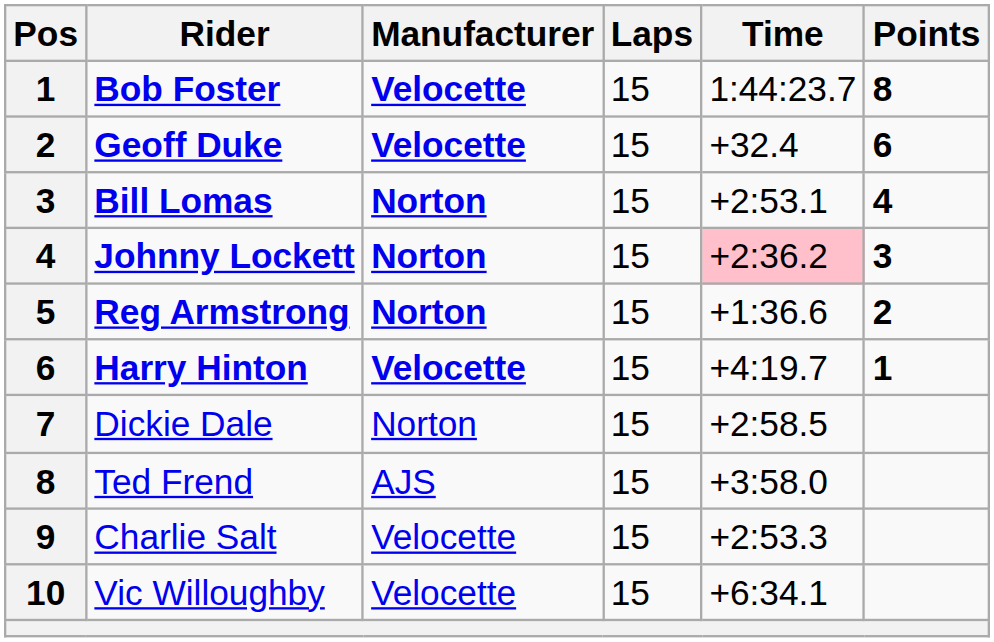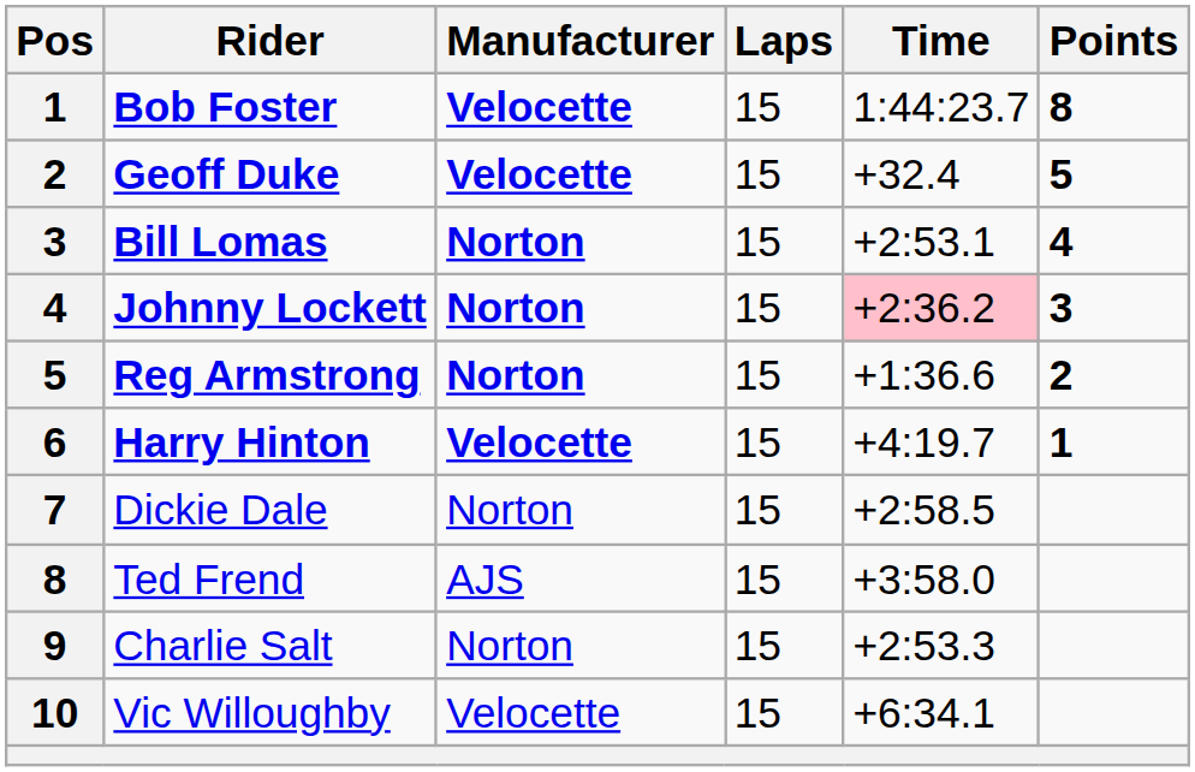Geoff Duke | Points: 6 -> 5
Charlie Salt | Manufacturer: Velocette -> Norton
